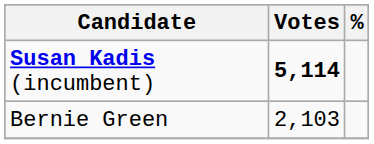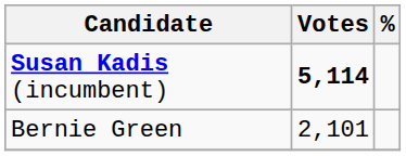Bernie Green | Votes: 2,103 -> 2,101
